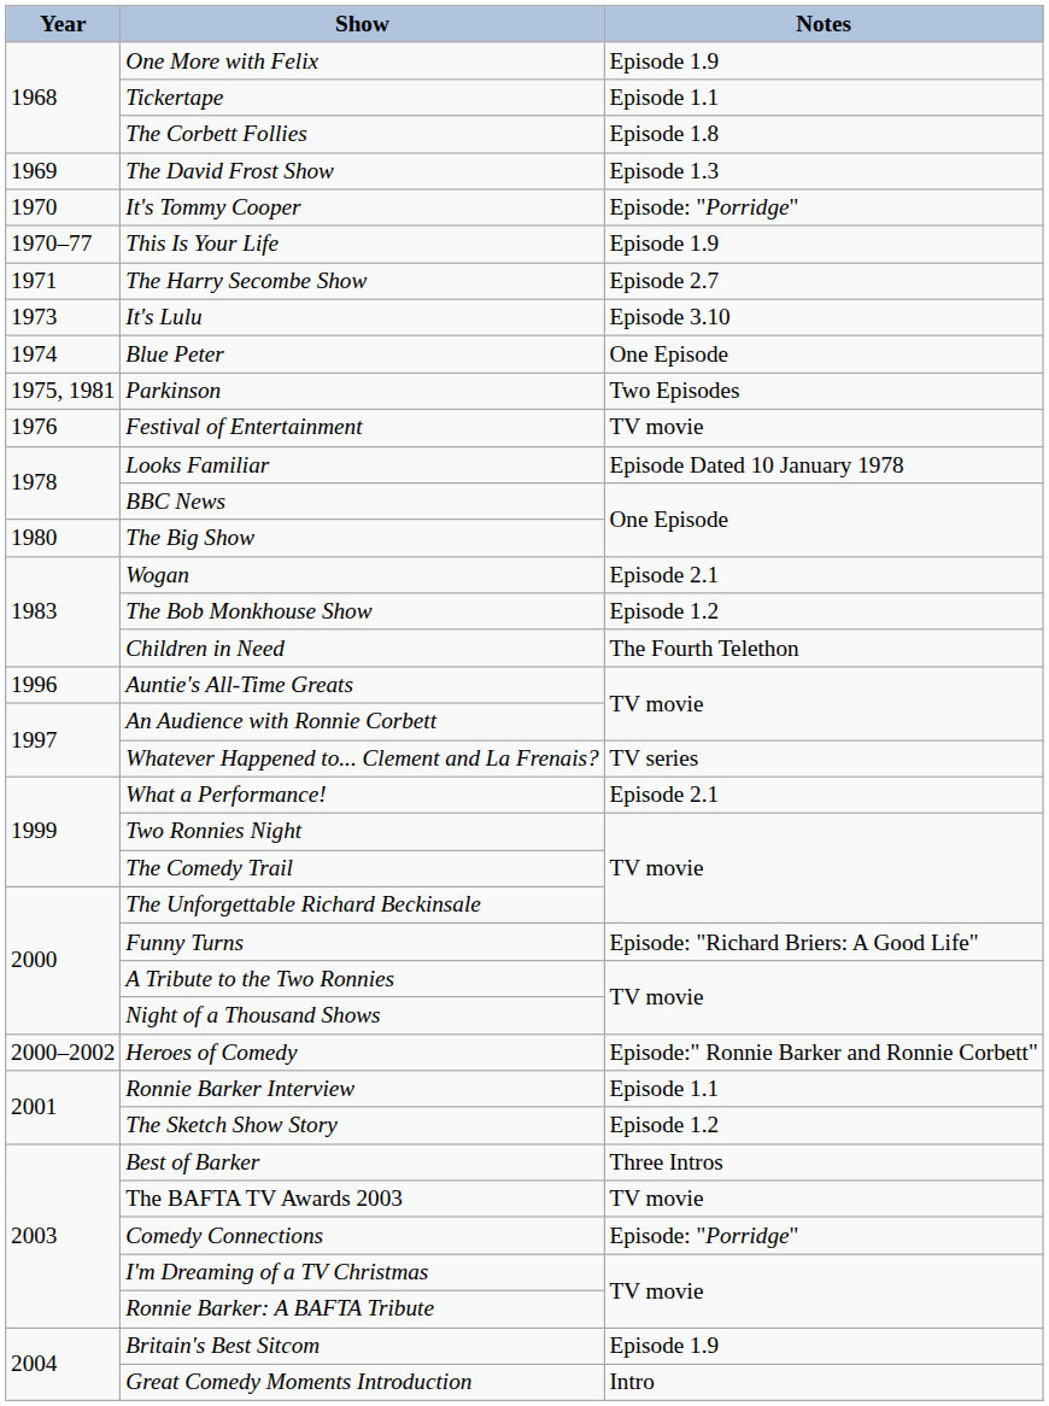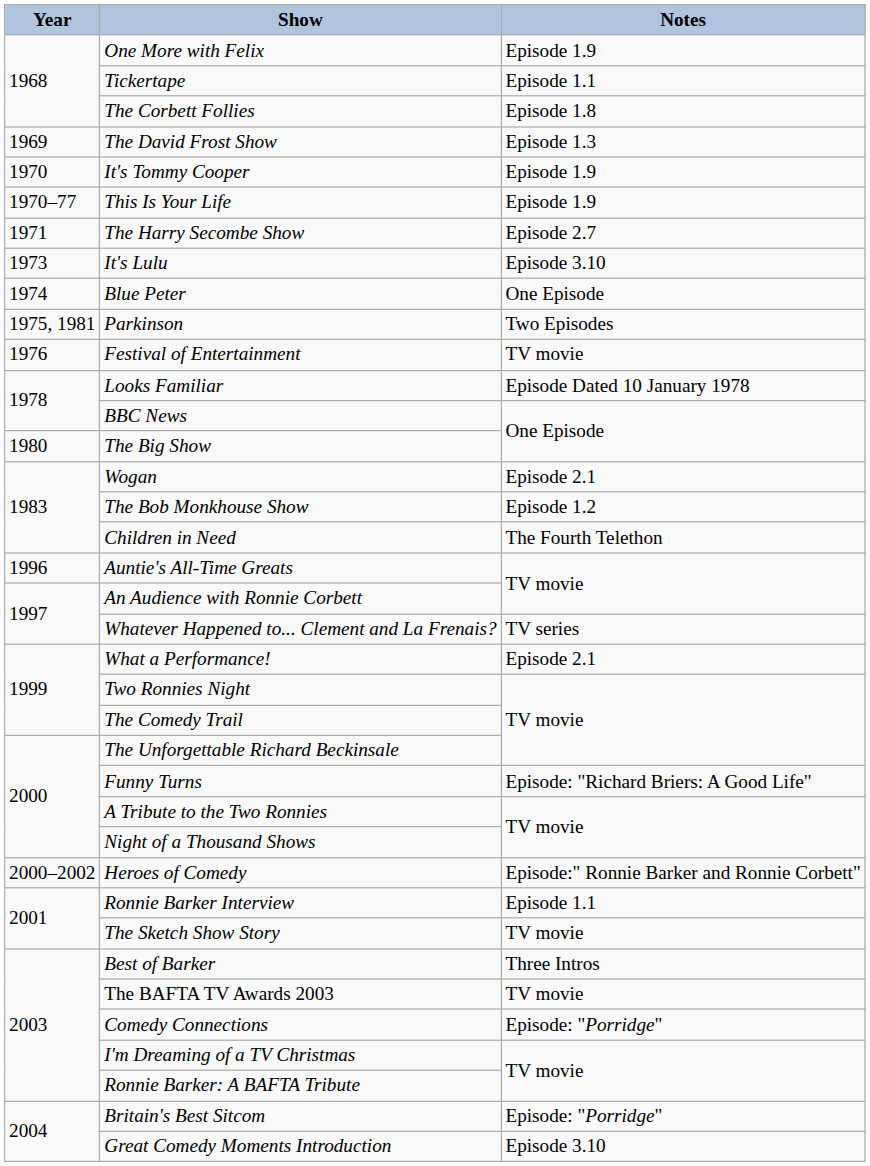It's Tommy Cooper | Notes: Episode: "Porridge" -> Episode 1.9
The Sketch Show Story | Notes: Episode 1.2 -> TV movie
Britain's Best Sitcom | Notes: Episode 1.9 -> Episode: "Porridge"
Great Comedy Moments Introduction | Notes: Intro -> Episode 3.10
